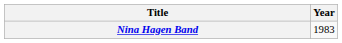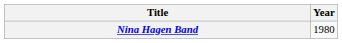Nina Hagen Band | Year: 1983 -> 1980
